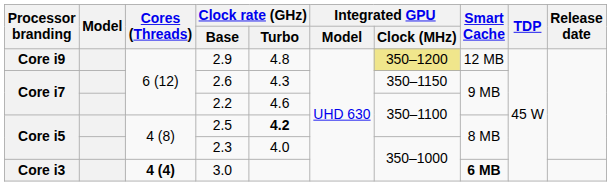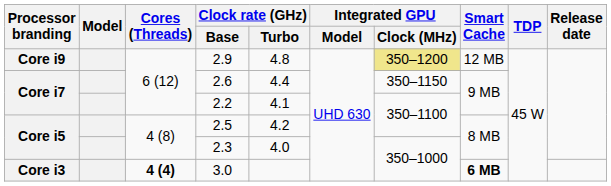2.6 | Clock rate (GHz) / Turbo: 4.3 -> 4.4
2.2 | Clock rate (GHz) / Turbo: 4.6 -> 4.1
2.5 | Clock rate (GHz) / Turbo: bold -> normal
